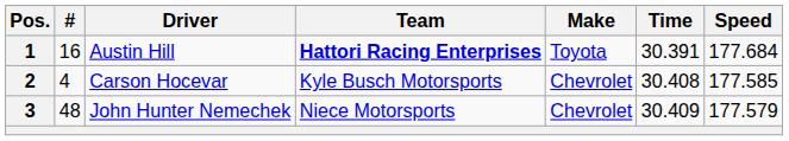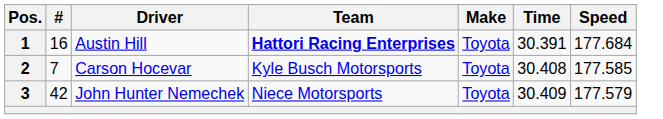2 | #: 4 -> 7
2 | Make: Chevrolet -> Toyota
3 | #: 48 -> 42
3 | Make: Chevrolet -> Toyota
